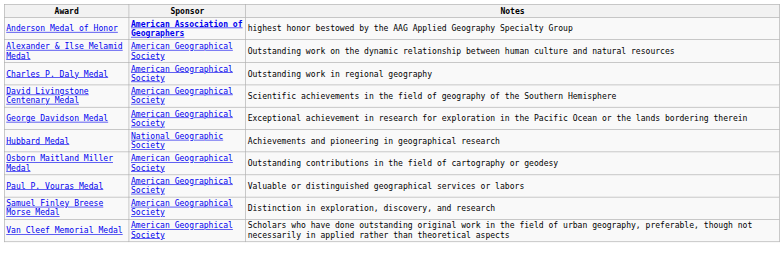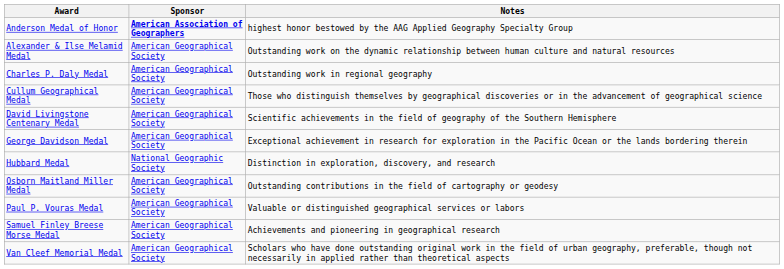+ row: Cullum Geographical Medal | American Geographical Society | Those who distinguish themselves by geographical discoveries or in the advancement of geographical science
Hubbard Medal | Notes: Achievements and pioneering in geographical research -> Distinction in exploration, discovery, and research
Samuel Finley Breese Morse Medal | Notes: Distinction in exploration, discovery, and research -> Achievements and pioneering in geographical research
